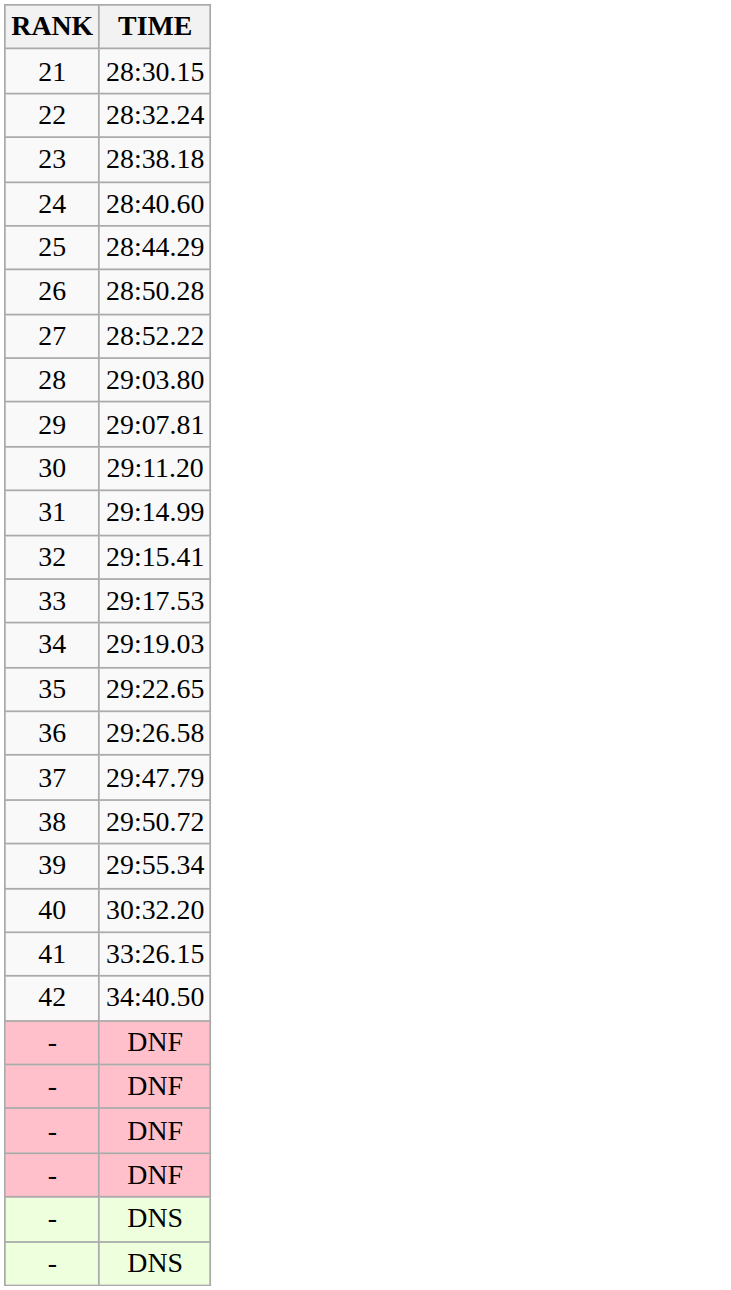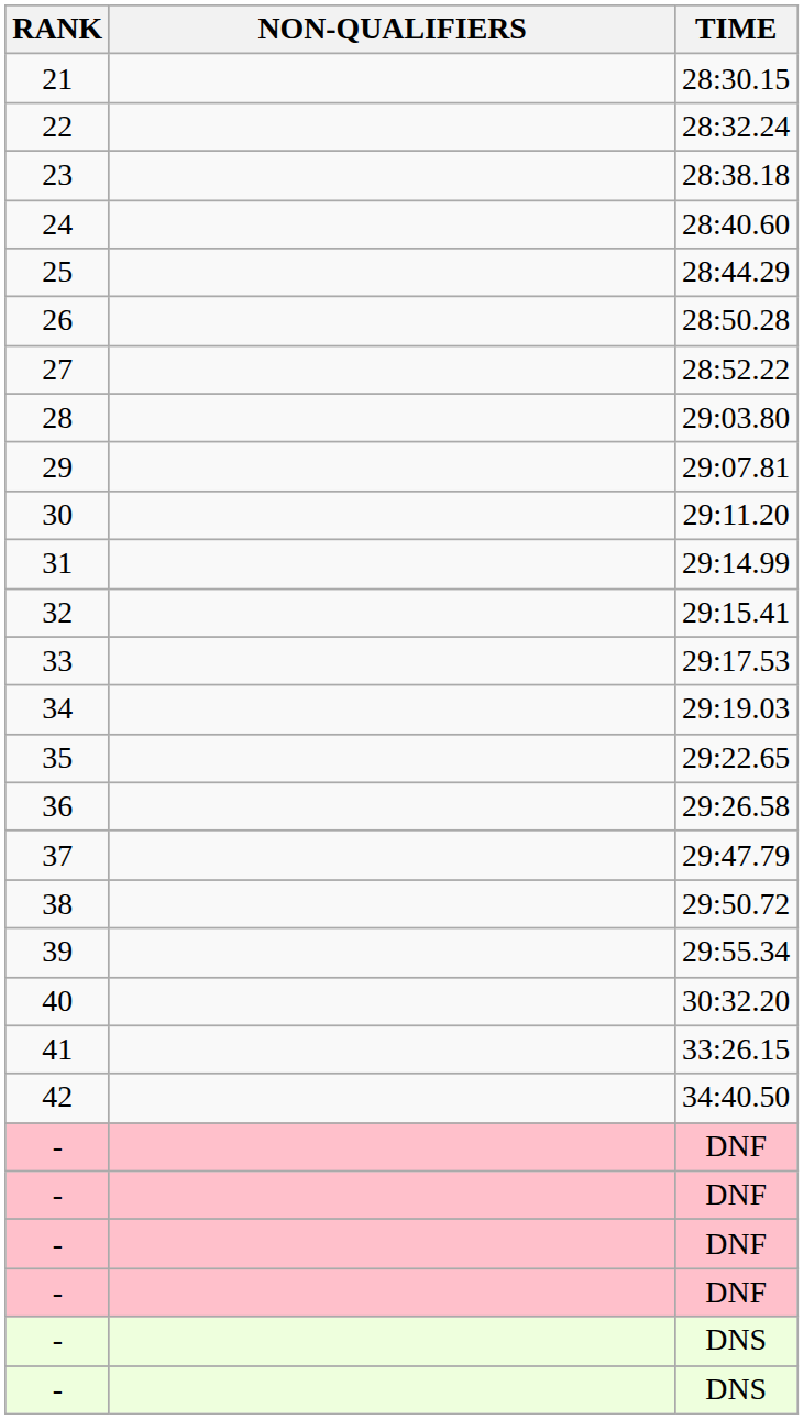+ column: NON-QUALIFIERS
